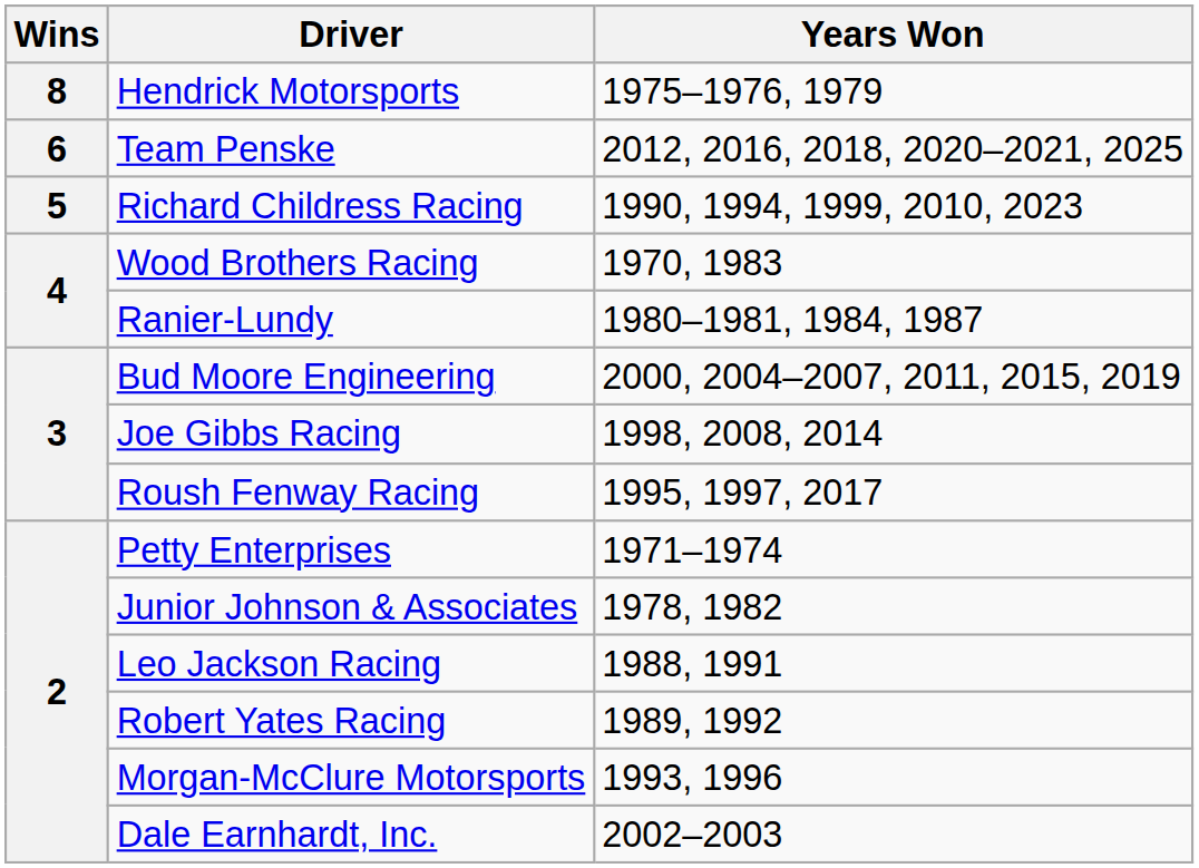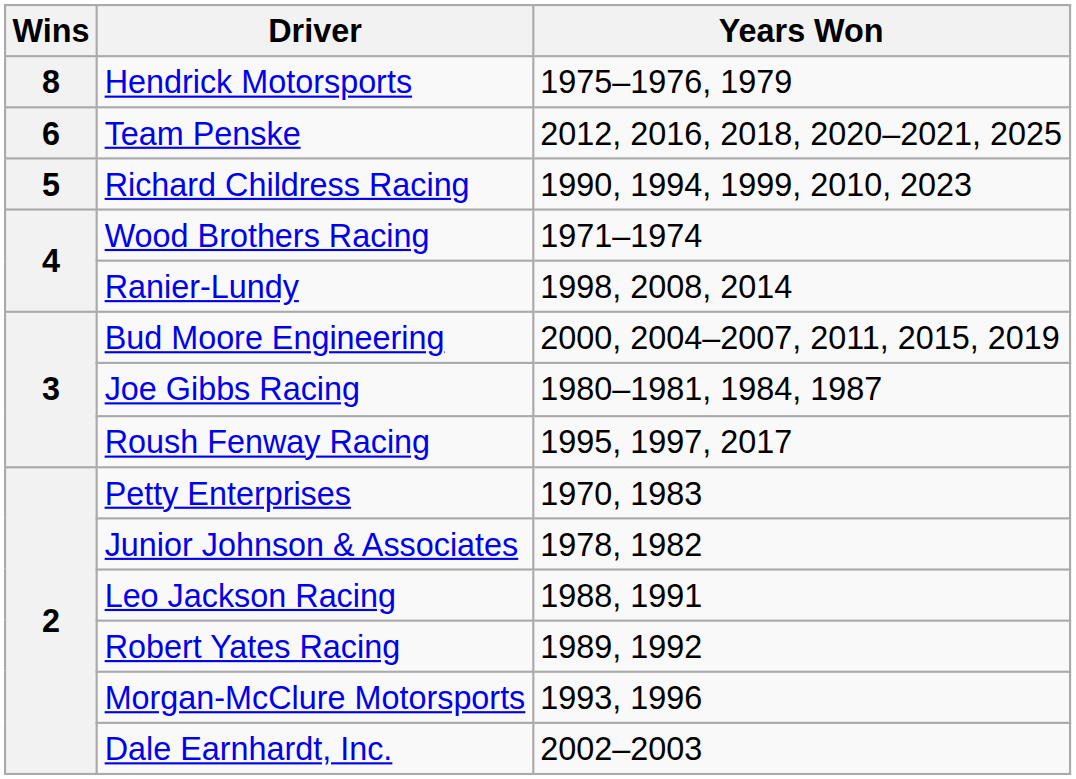Wood Brothers Racing | Years Won: 1970, 1983 -> 1971–1974
Ranier-Lundy | Years Won: 1980–1981, 1984, 1987 -> 1998, 2008, 2014
Joe Gibbs Racing | Years Won: 1998, 2008, 2014 -> 1980–1981, 1984, 1987
Petty Enterprises | Years Won: 1971–1974 -> 1970, 1983
